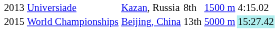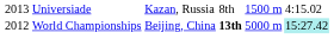World Championships | column 1: 2015 -> 2012
World Championships | column 4: normal -> bold
